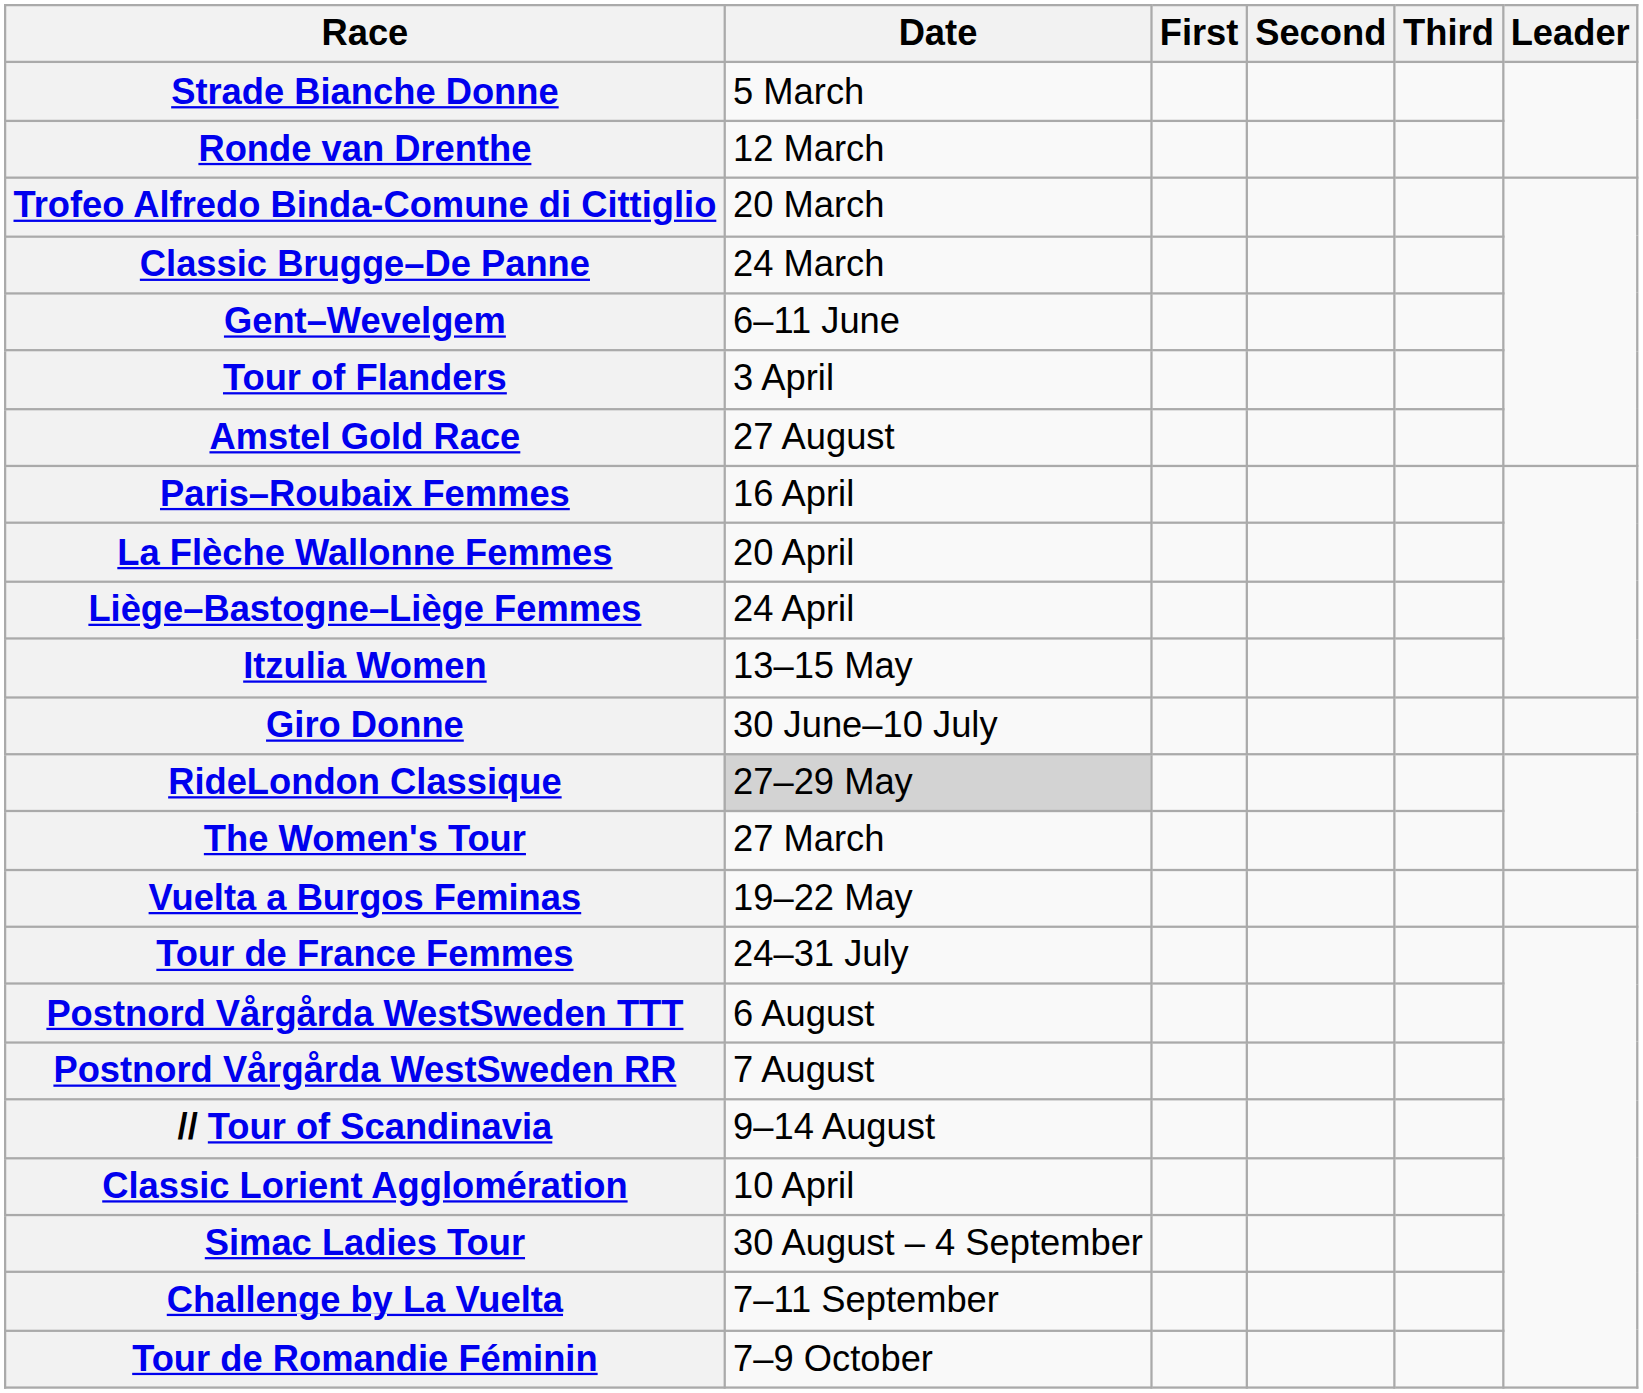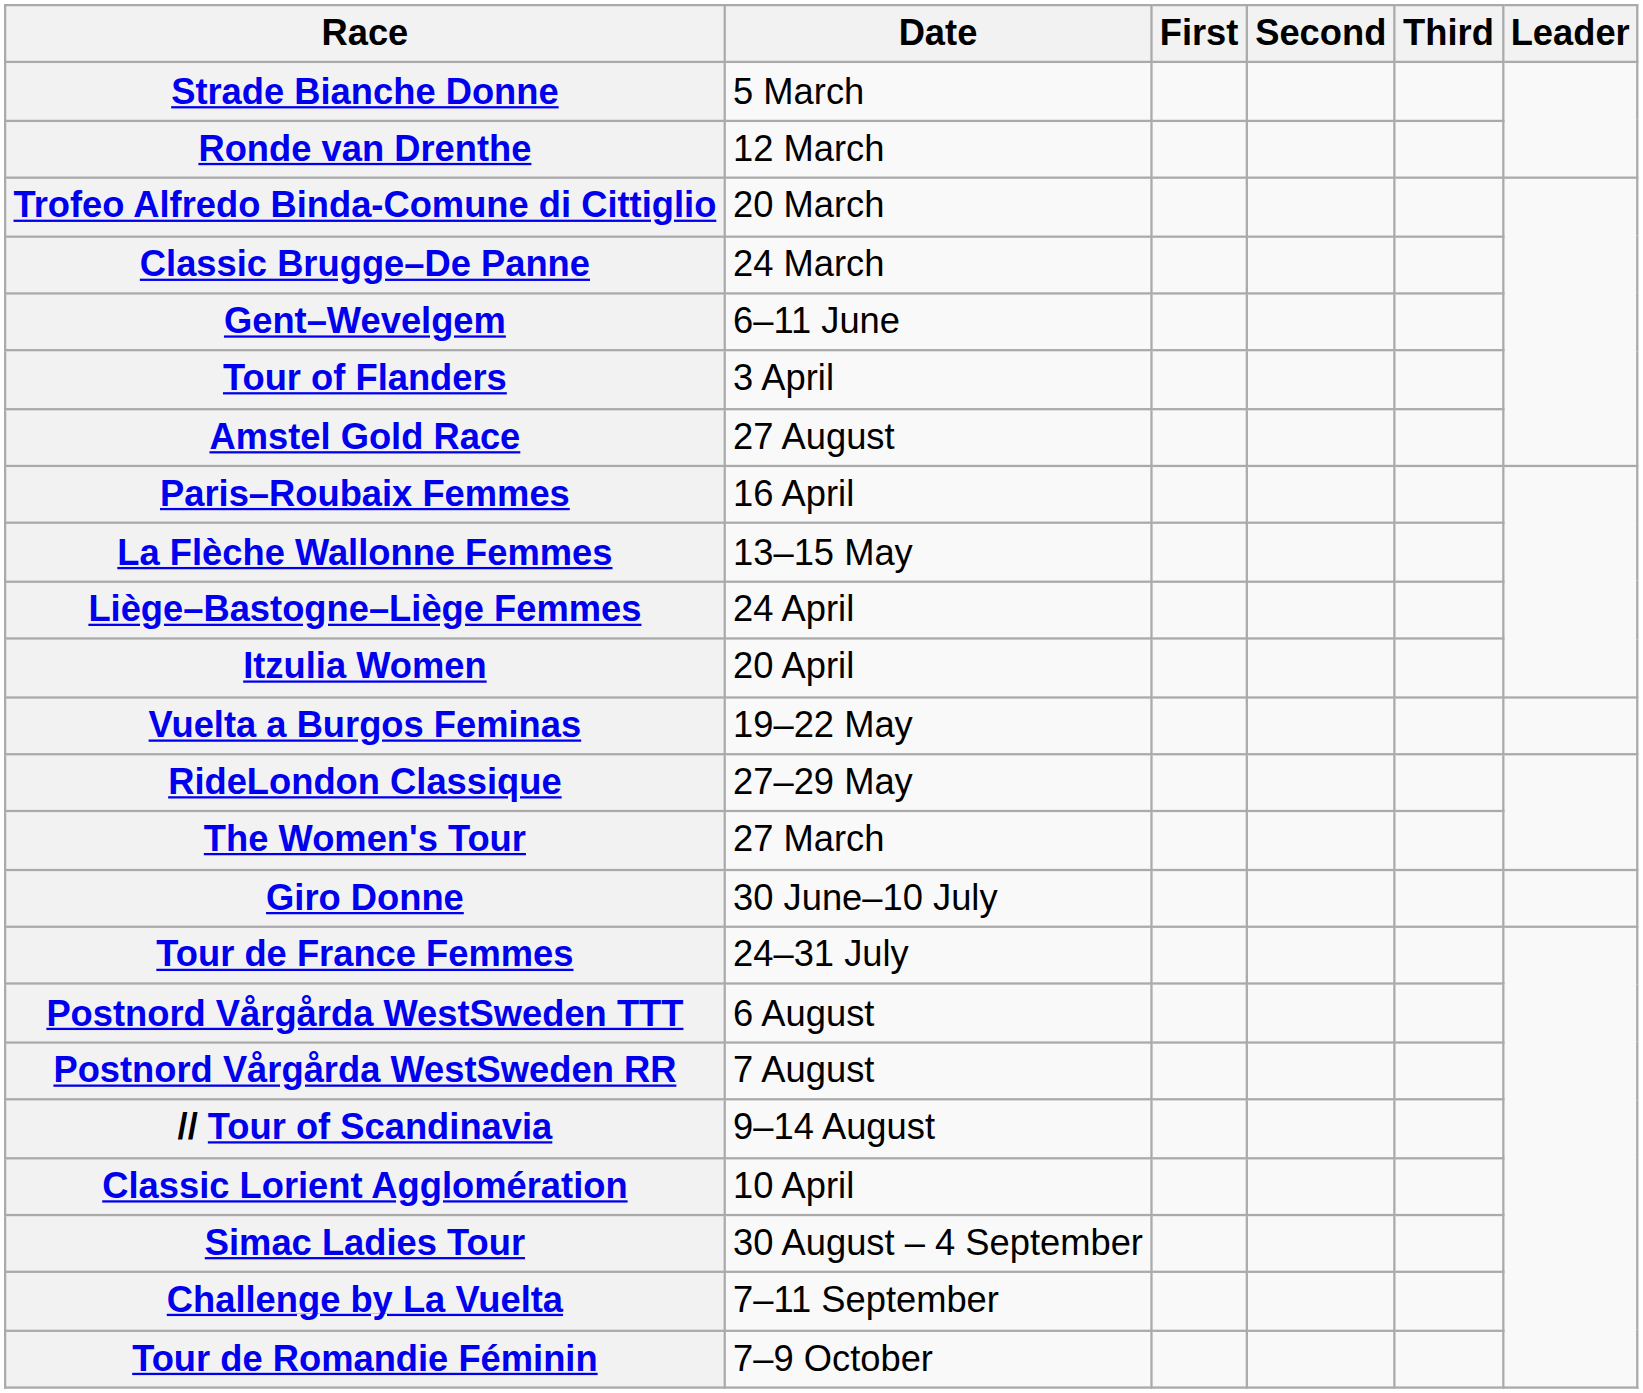La Flèche Wallonne Femmes | Date: 20 April -> 13–15 May
Itzulia Women | Date: 13–15 May -> 20 April
rows swapped: Vuelta a Burgos Feminas <-> Giro Donne
RideLondon Classique | Date: lightgrey background -> no background
